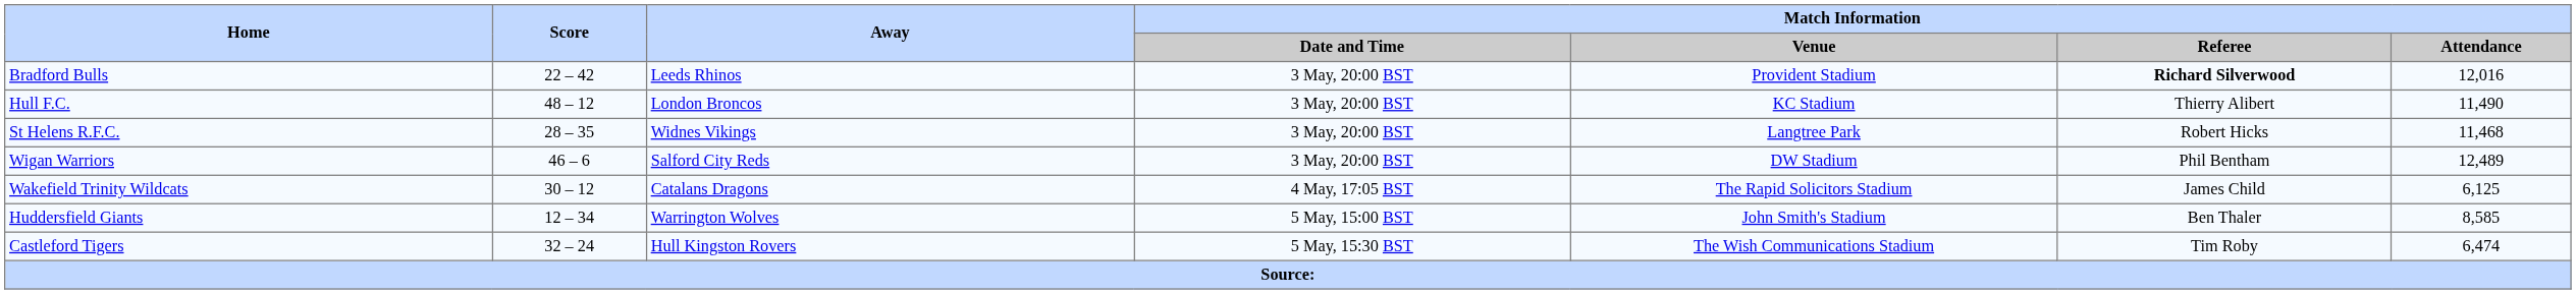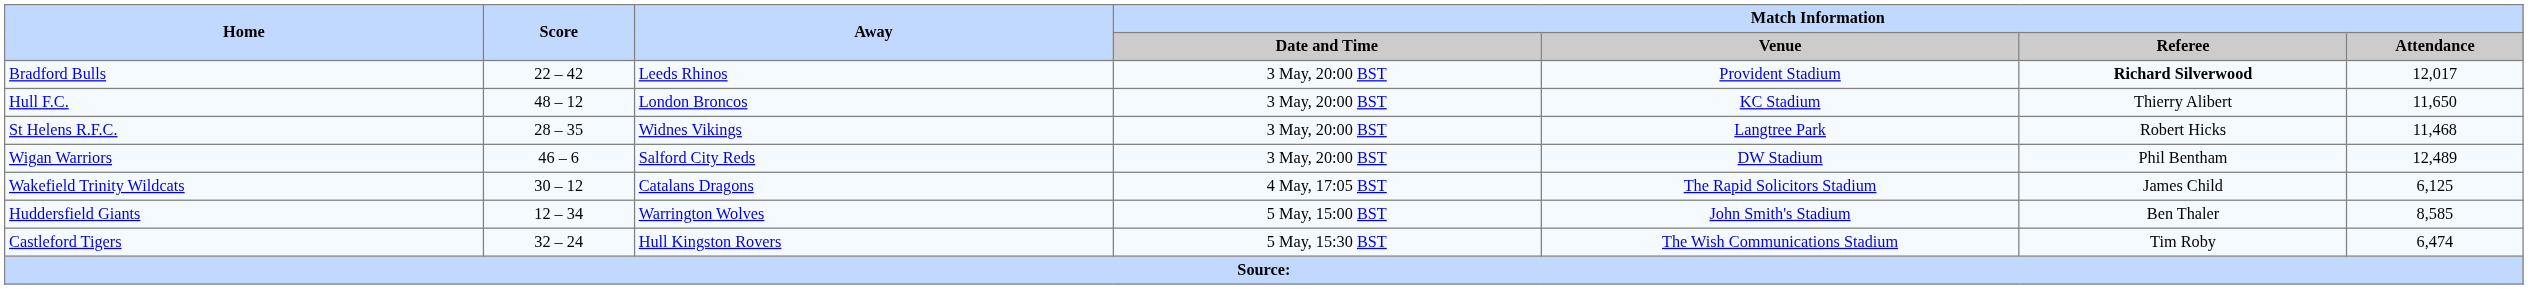Bradford Bulls | Match Information / Attendance: 12,016 -> 12,017
Hull F.C. | Match Information / Attendance: 11,490 -> 11,650
